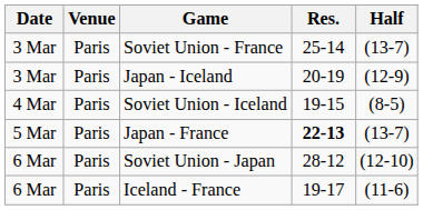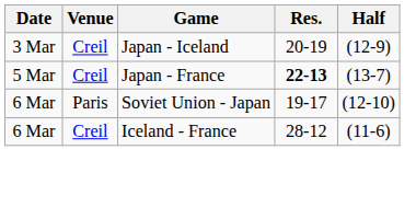- row: 3 Mar | Paris | Soviet Union - France | 25-14 | (13-7)
Japan - Iceland | Venue: Paris -> Creil
- row: 4 Mar | Paris | Soviet Union - Iceland | 19-15 | (8-5)
Japan - France | Venue: Paris -> Creil
Soviet Union - Japan | Res.: 28-12 -> 19-17
Iceland - France | Venue: Paris -> Creil
Iceland - France | Res.: 19-17 -> 28-12
